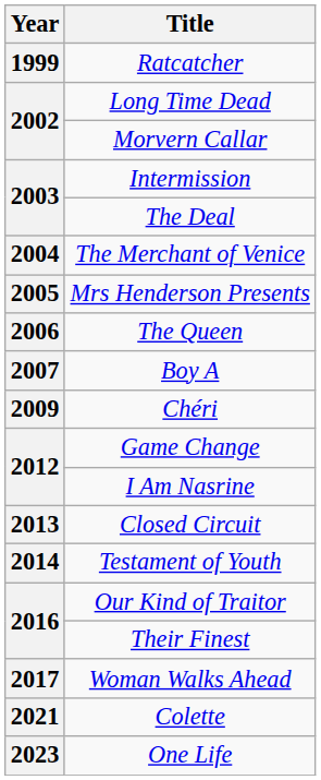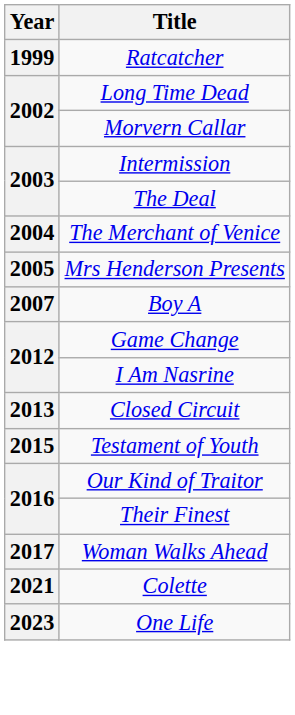- row: 2006 | The Queen
- row: 2009 | Chéri
Testament of Youth | Year: 2014 -> 2015
